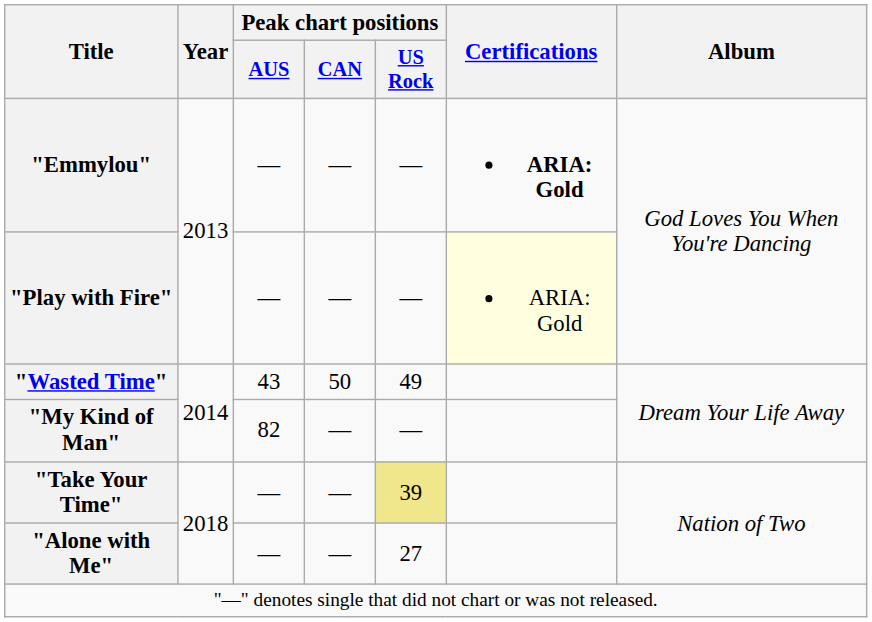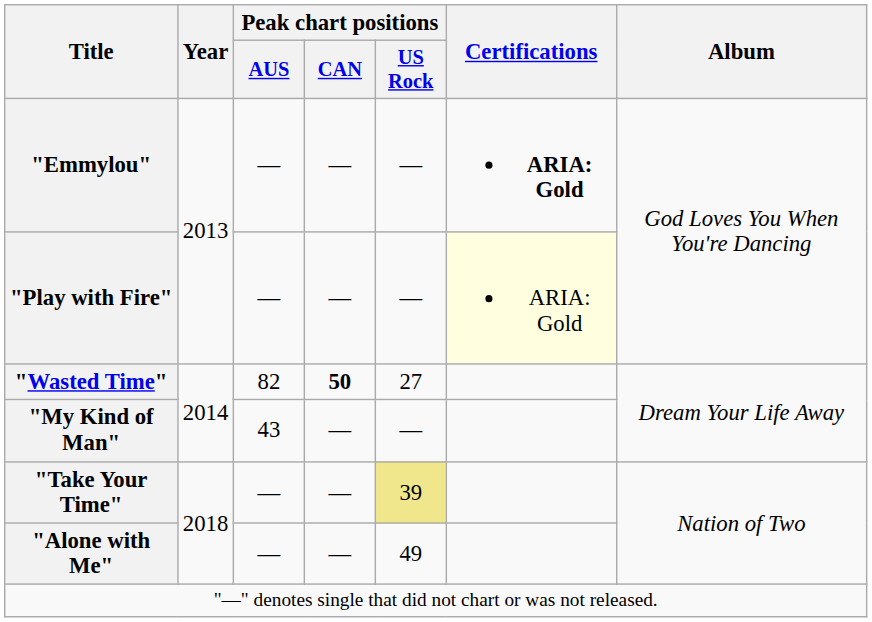"Wasted Time" | Peak chart positions / AUS: 43 -> 82
"Wasted Time" | Peak chart positions / CAN: normal -> bold
"Wasted Time" | Peak chart positions / US Rock: 49 -> 27
"My Kind of Man" | Peak chart positions / AUS: 82 -> 43
"Alone with Me" | Peak chart positions / US Rock: 27 -> 49
